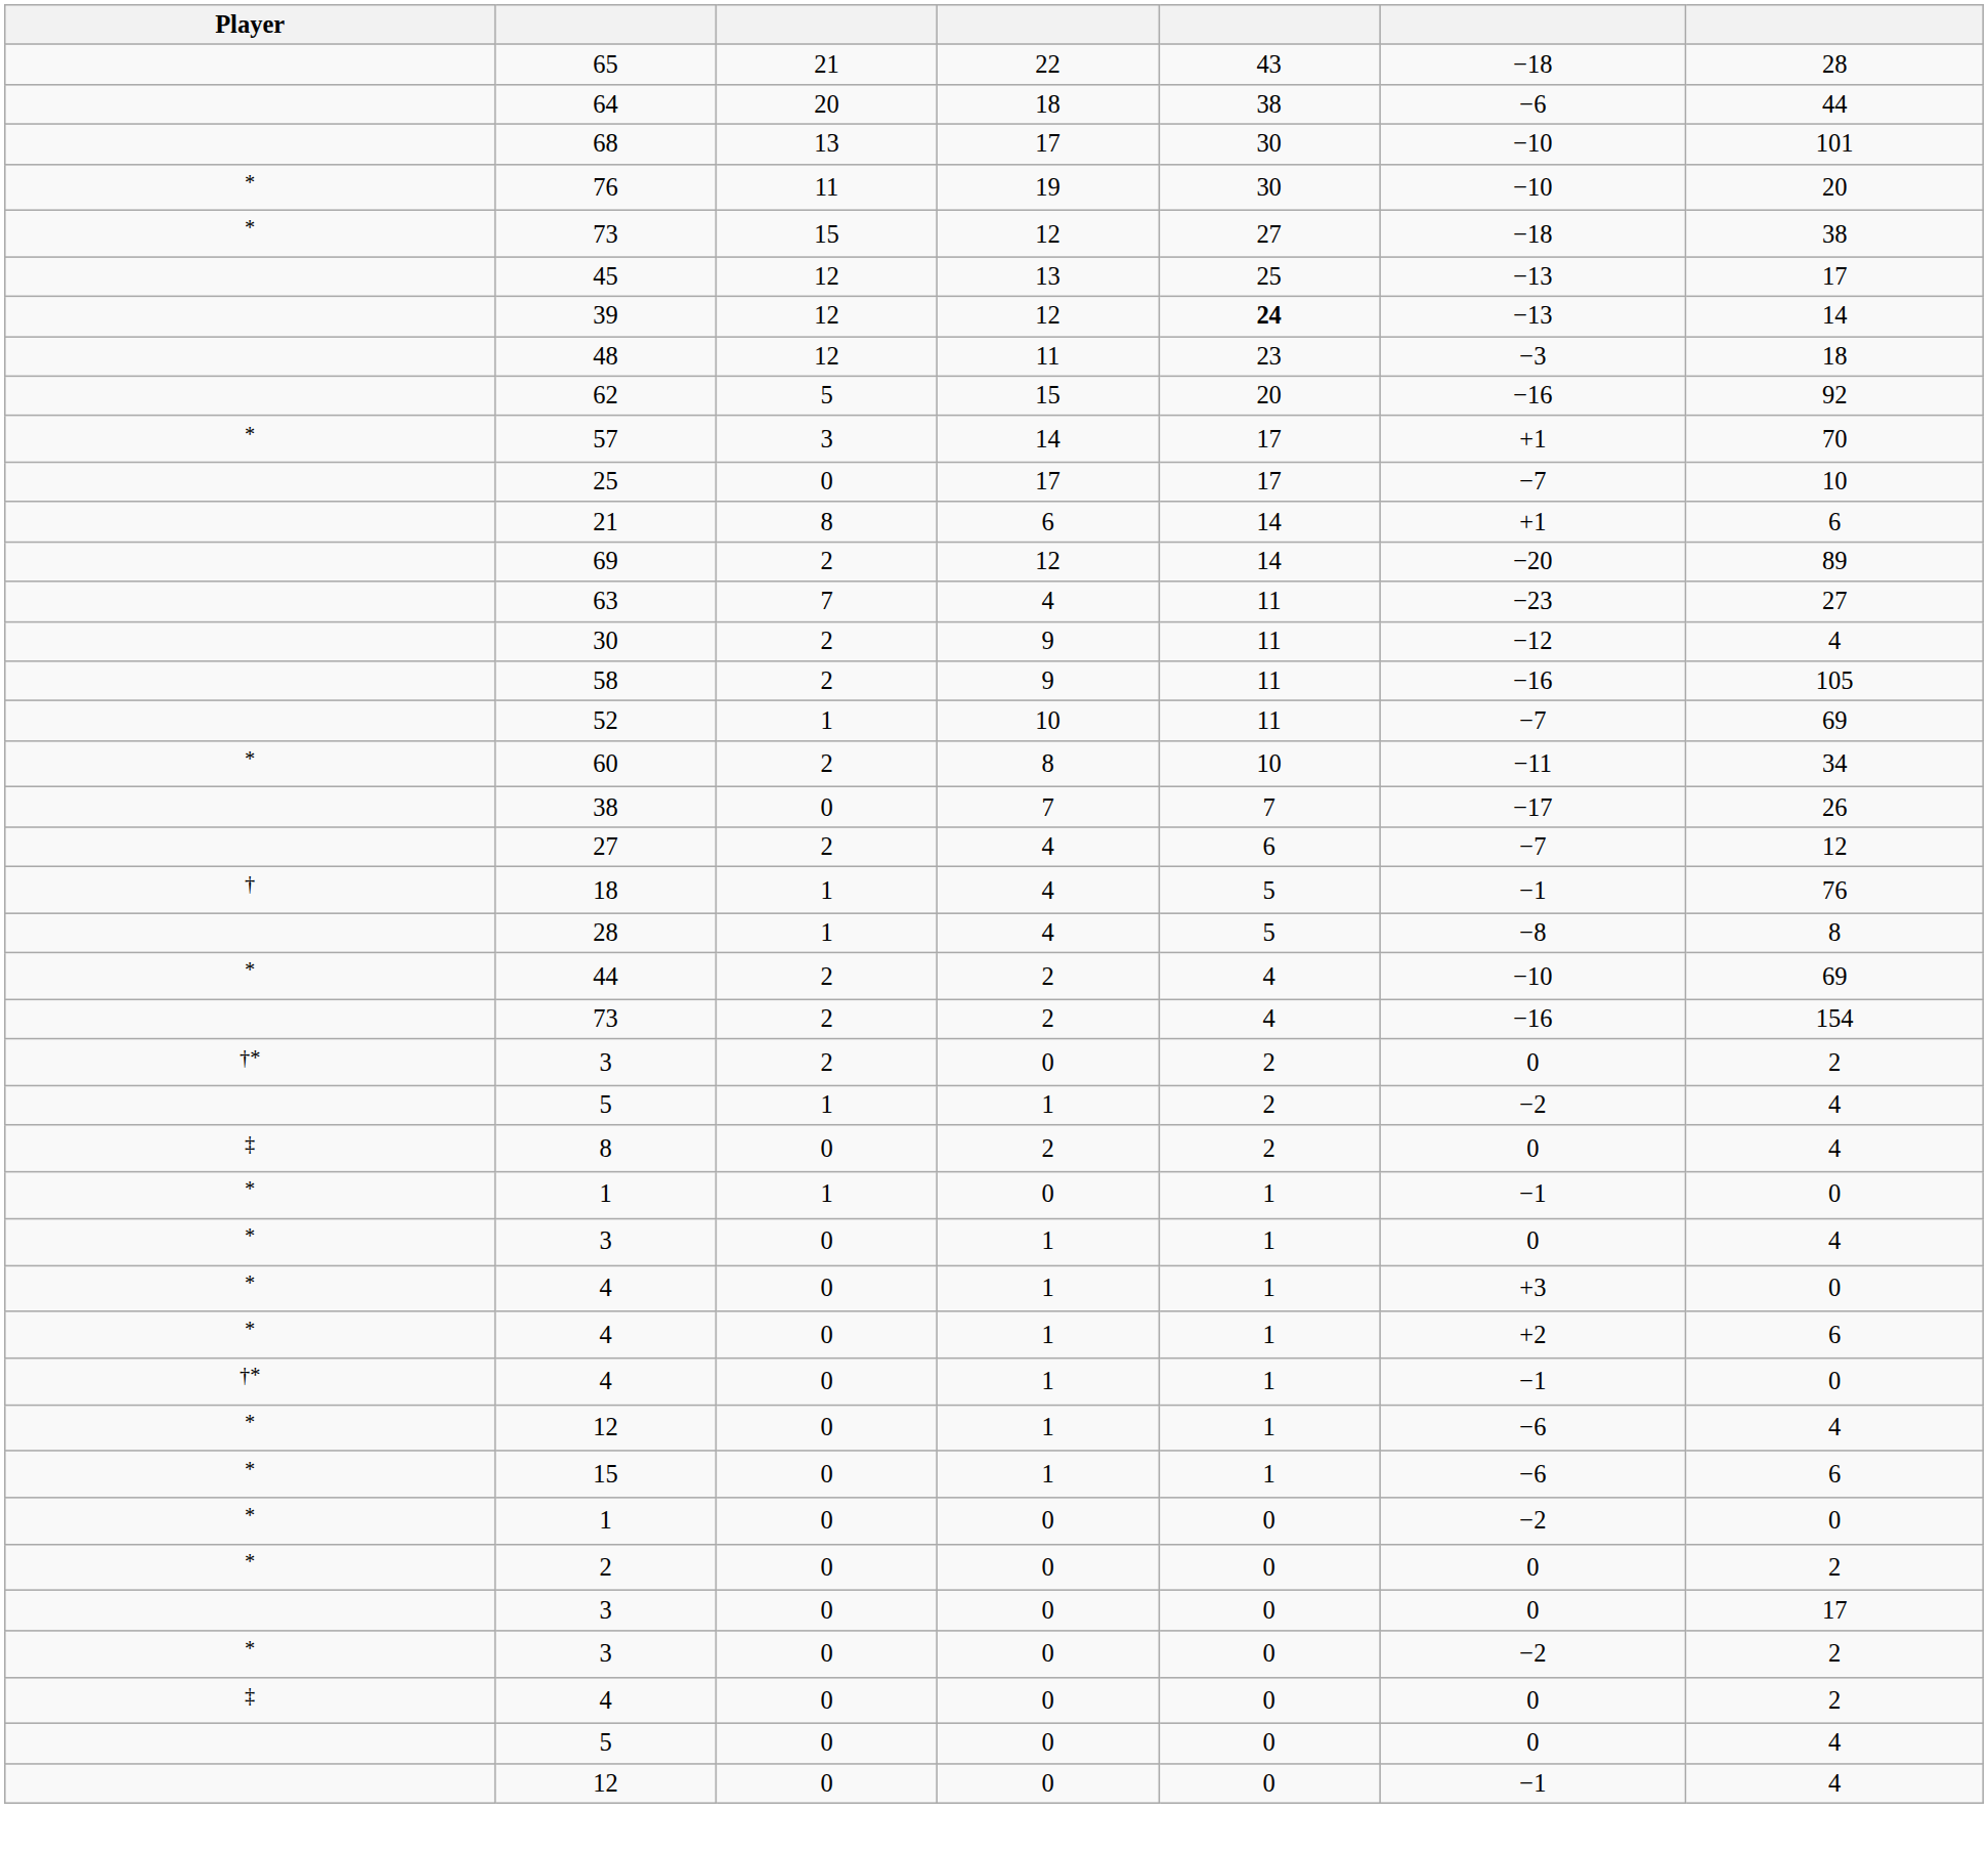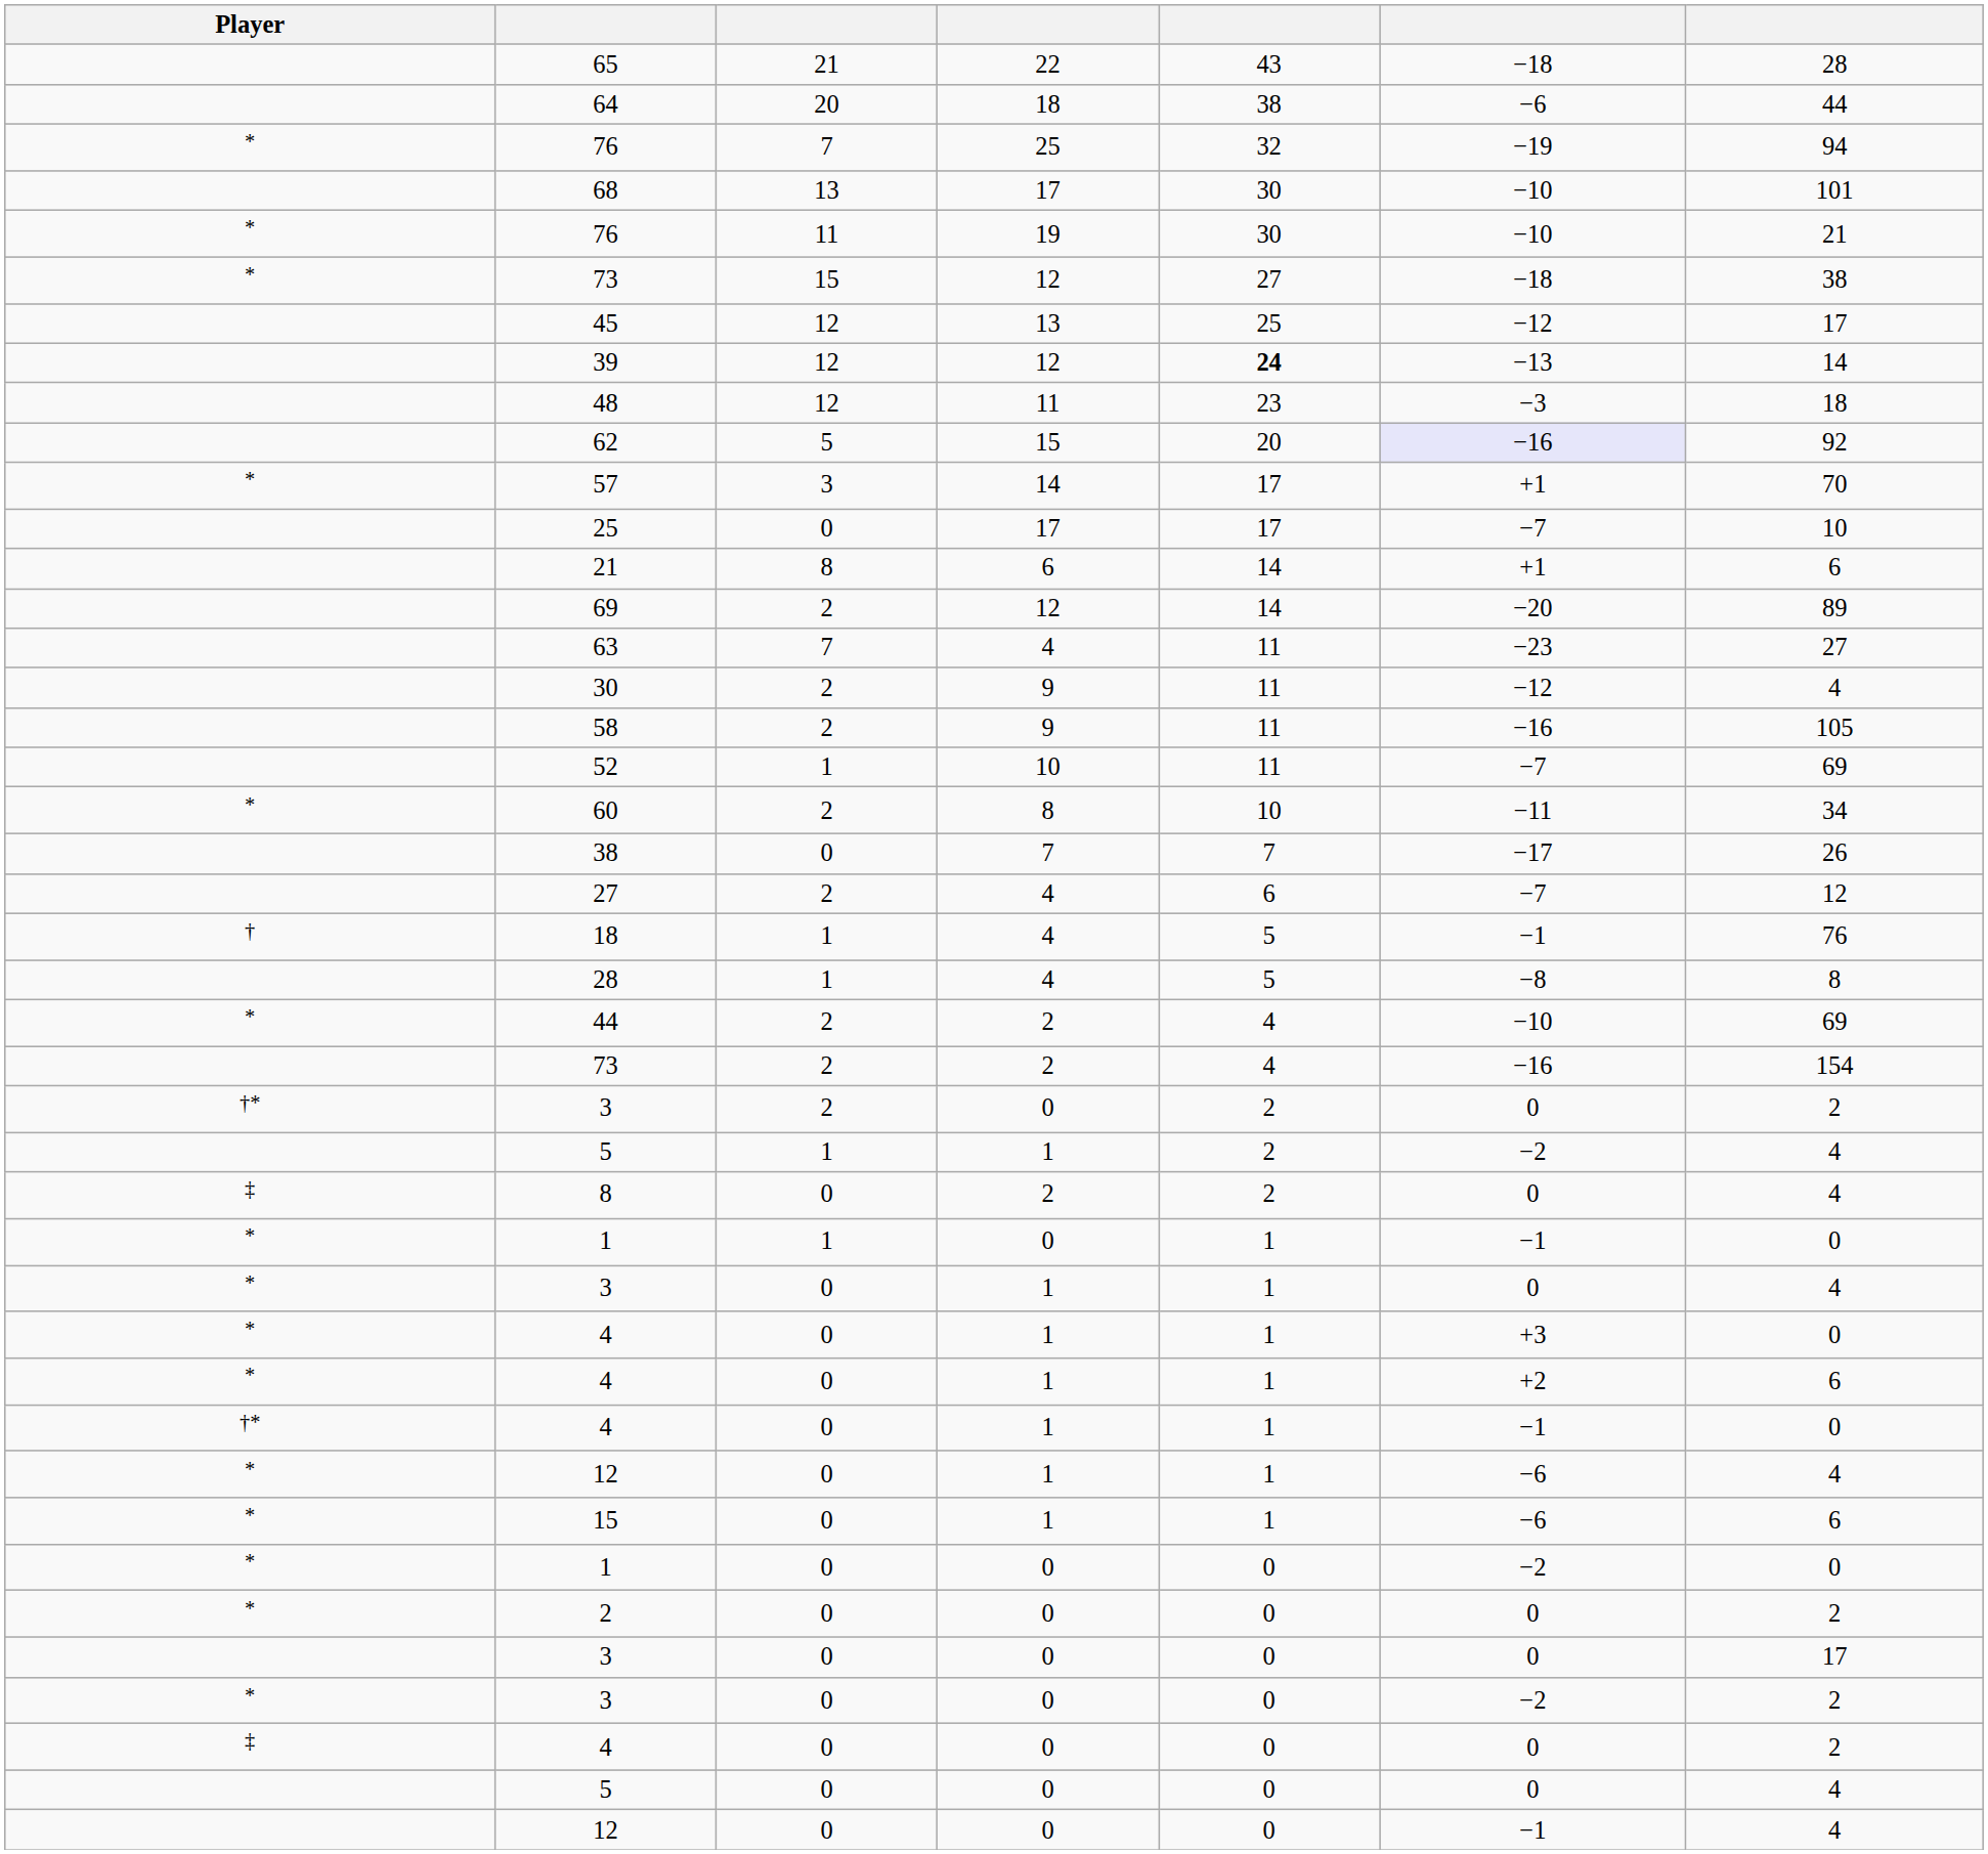+ row: * | 76 | 7 | 25 | 32 | −19 | 94
76 / 19 | column 7: 20 -> 21
45 | column 6: −13 -> −12
62 | column 6: no background -> lavender background
